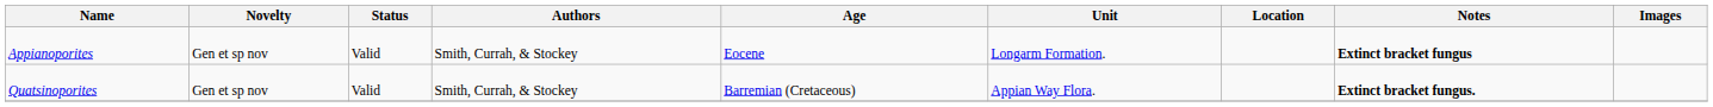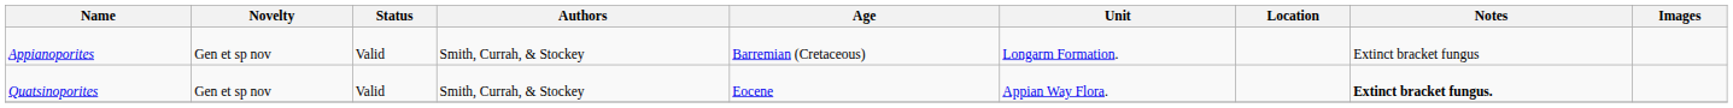Appianoporites | Age: Eocene -> Barremian (Cretaceous)
Appianoporites | Notes: bold -> normal
Quatsinoporites | Age: Barremian (Cretaceous) -> Eocene
